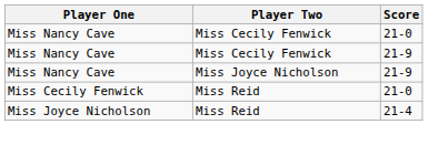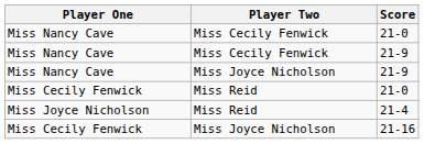+ row: Miss Cecily Fenwick | Miss Joyce Nicholson | 21-16
